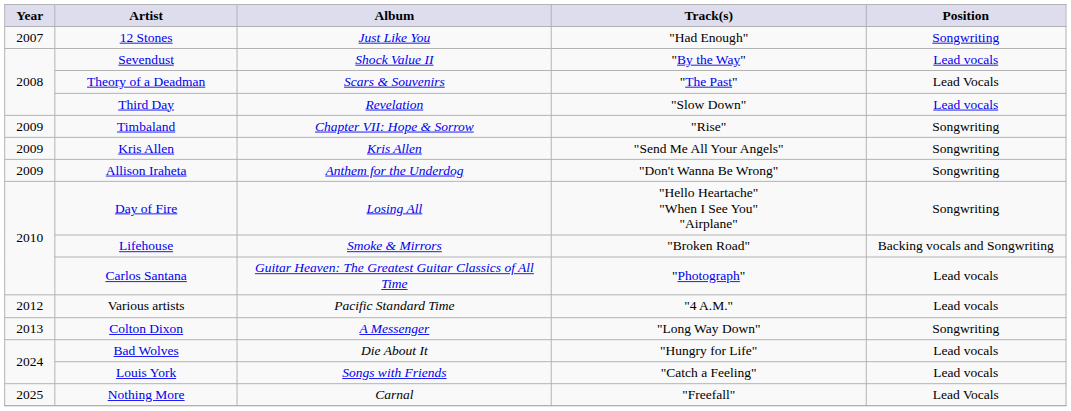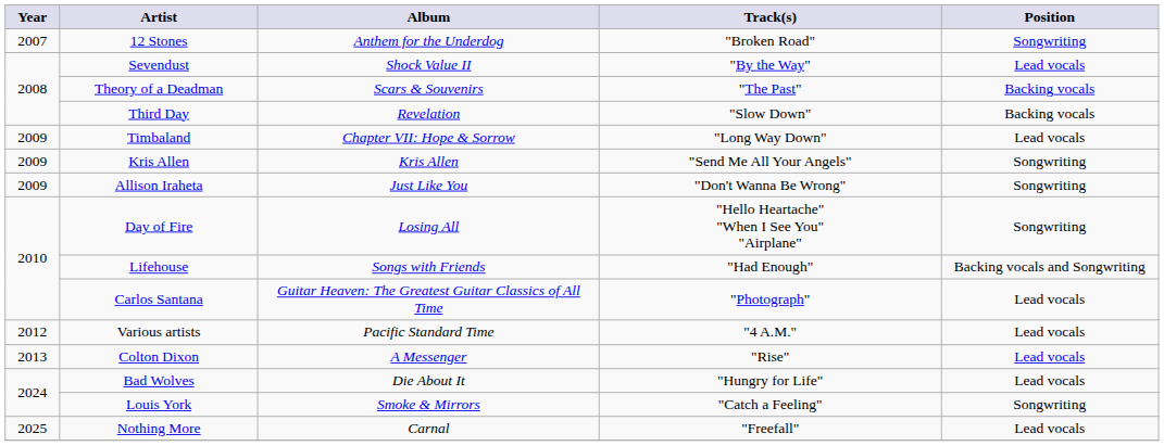12 Stones | Album: Just Like You -> Anthem for the Underdog
12 Stones | Track(s): "Had Enough" -> "Broken Road"
Theory of a Deadman | Position: Lead Vocals -> Backing vocals
Third Day | Position: Lead vocals -> Backing vocals
Timbaland | Track(s): "Rise" -> "Long Way Down"
Timbaland | Position: Songwriting -> Lead vocals
Allison Iraheta | Album: Anthem for the Underdog -> Just Like You
Lifehouse | Album: Smoke & Mirrors -> Songs with Friends
Lifehouse | Track(s): "Broken Road" -> "Had Enough"
Colton Dixon | Track(s): "Long Way Down" -> "Rise"
Colton Dixon | Position: Songwriting -> Lead vocals
Louis York | Album: Songs with Friends -> Smoke & Mirrors
Louis York | Position: Lead vocals -> Songwriting
Nothing More | Position: Lead Vocals -> Lead vocals
